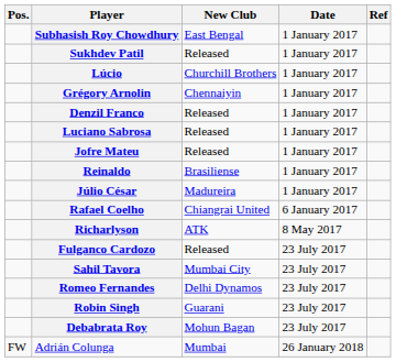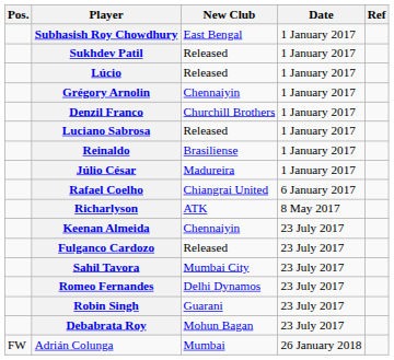Lúcio | New Club: Churchill Brothers -> Released
Denzil Franco | New Club: Released -> Churchill Brothers
- row: Jofre Mateu | Released | 1 January 2017
+ row: Keenan Almeida | Chennaiyin | 23 July 2017
